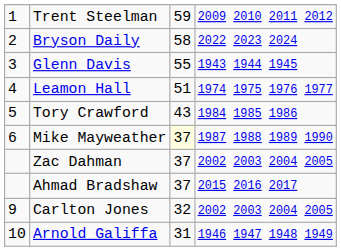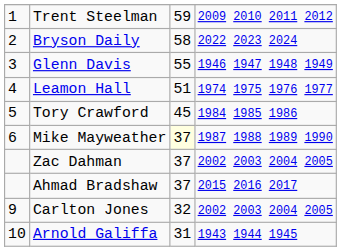Glenn Davis | column 4: 1943 1944 1945 -> 1946 1947 1948 1949
Tory Crawford | column 3: 43 -> 45
Arnold Galiffa | column 4: 1946 1947 1948 1949 -> 1943 1944 1945
